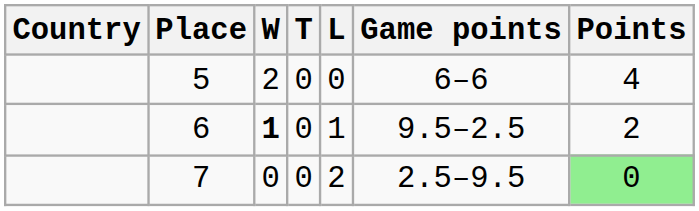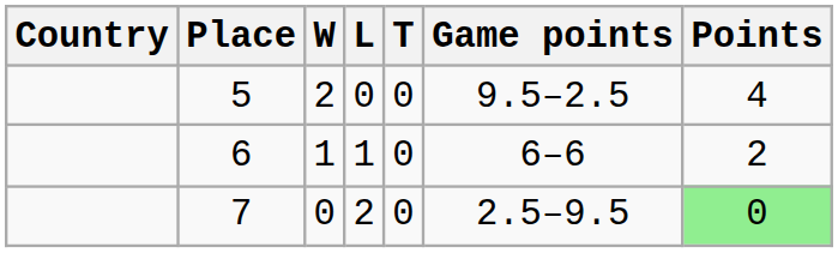columns swapped: T <-> L
5 | Game points: 6–6 -> 9.5–2.5
6 | W: bold -> normal
6 | Game points: 9.5–2.5 -> 6–6
